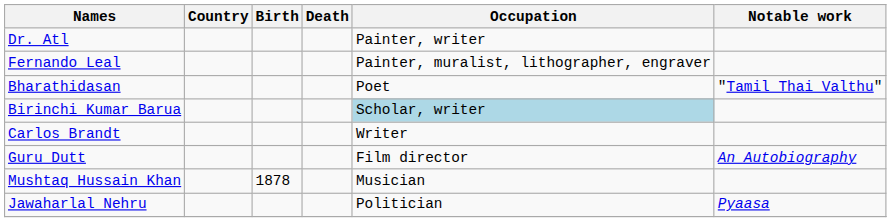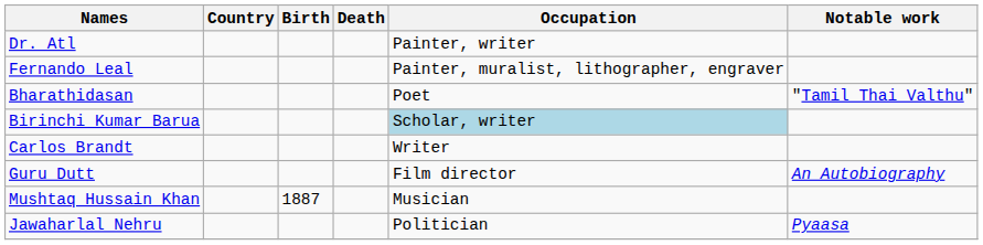Mushtaq Hussain Khan | Birth: 1878 -> 1887
